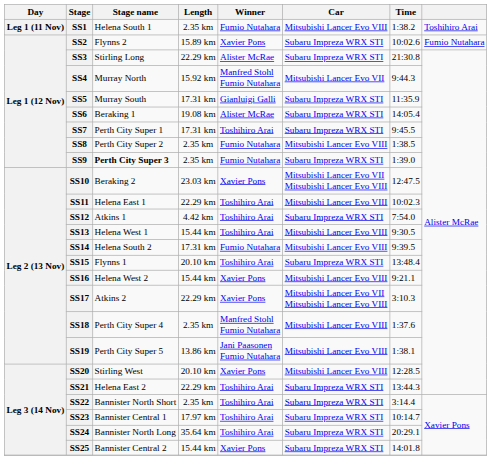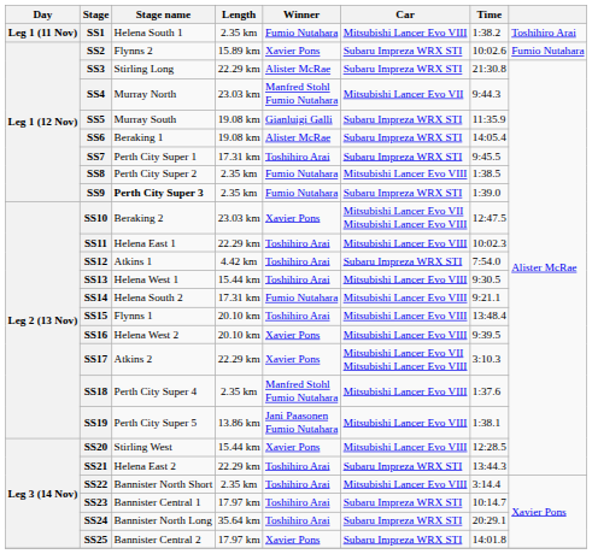SS4 | Length: 15.92 km -> 23.03 km
SS5 | Length: 17.31 km -> 19.08 km
SS14 | Time: 9:39.5 -> 9:21.1
SS15 | Car: Subaru Impreza WRX STI -> Mitsubishi Lancer Evo VIII
SS16 | Length: 15.44 km -> 20.10 km
SS16 | Time: 9:21.1 -> 9:39.5
SS20 | Length: 20.10 km -> 15.44 km
SS22 | Car: Subaru Impreza WRX STI -> Mitsubishi Lancer Evo VIII
SS25 | Length: 15.44 km -> 17.97 km
